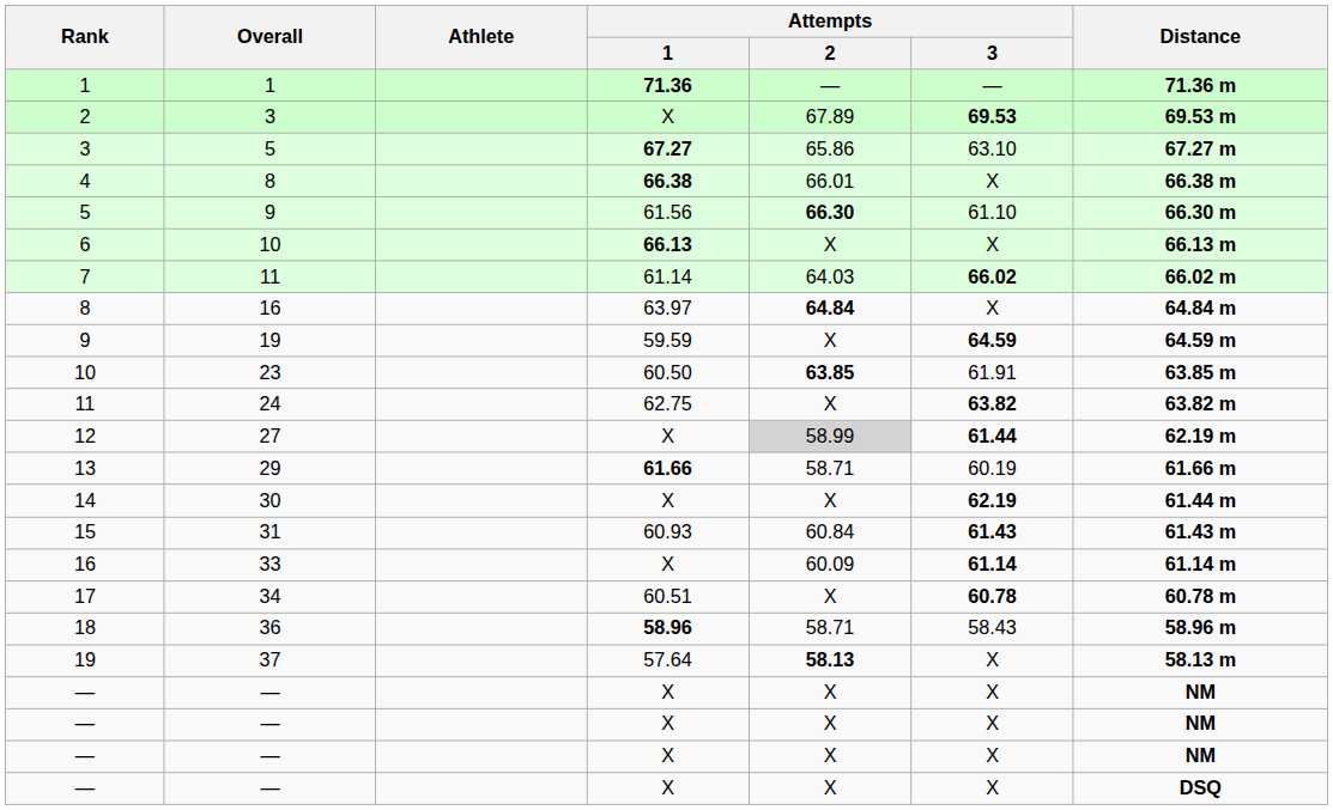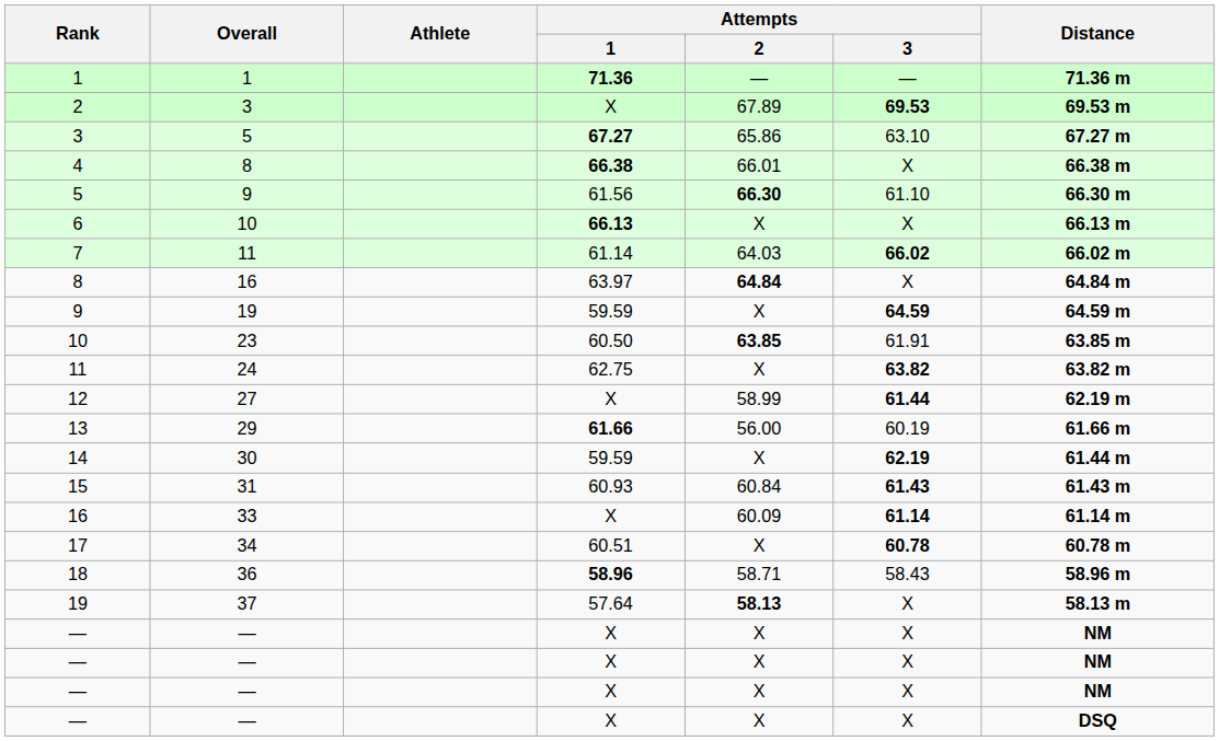12 | Attempts / 2: lightgrey background -> no background
13 | Attempts / 2: 58.71 -> 56.00
14 | Attempts / 1: X -> 59.59
